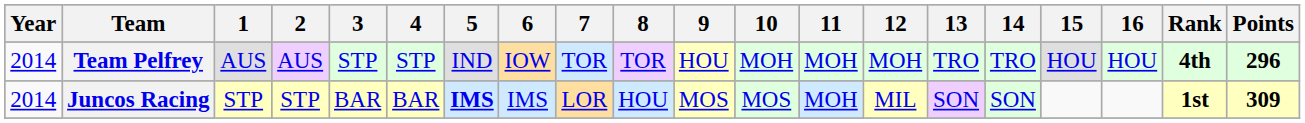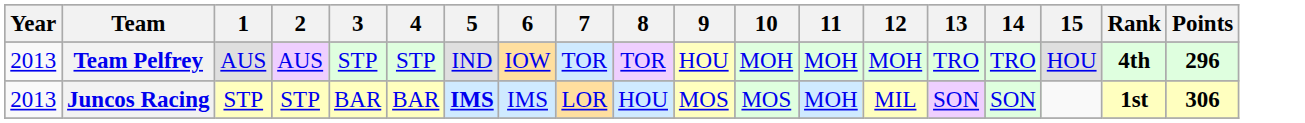- column: 16 | HOU
Team Pelfrey | Year: 2014 -> 2013
Juncos Racing | Year: 2014 -> 2013
Juncos Racing | Points: 309 -> 306
